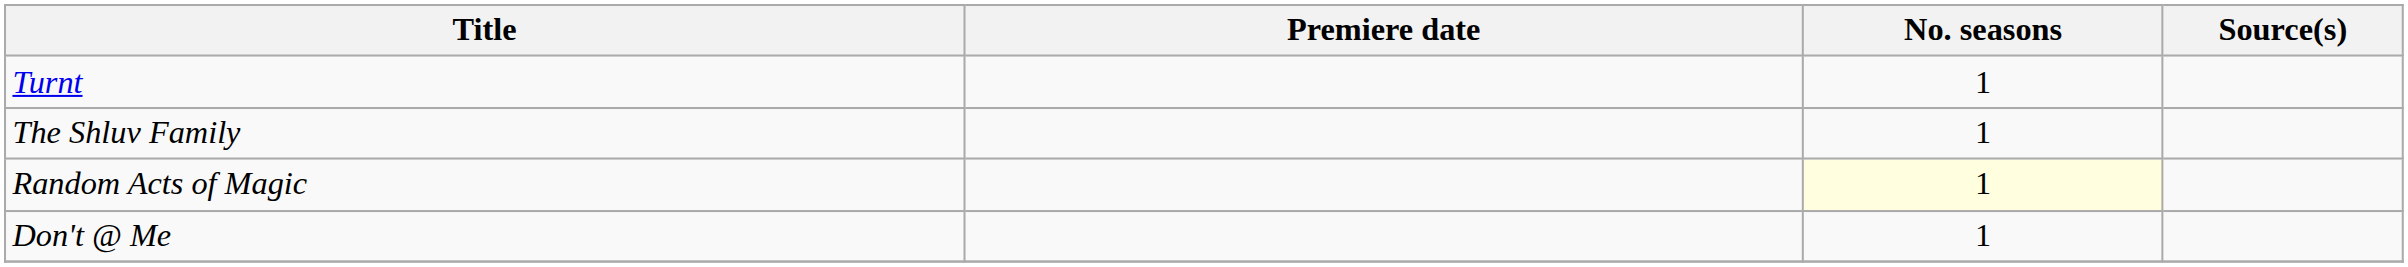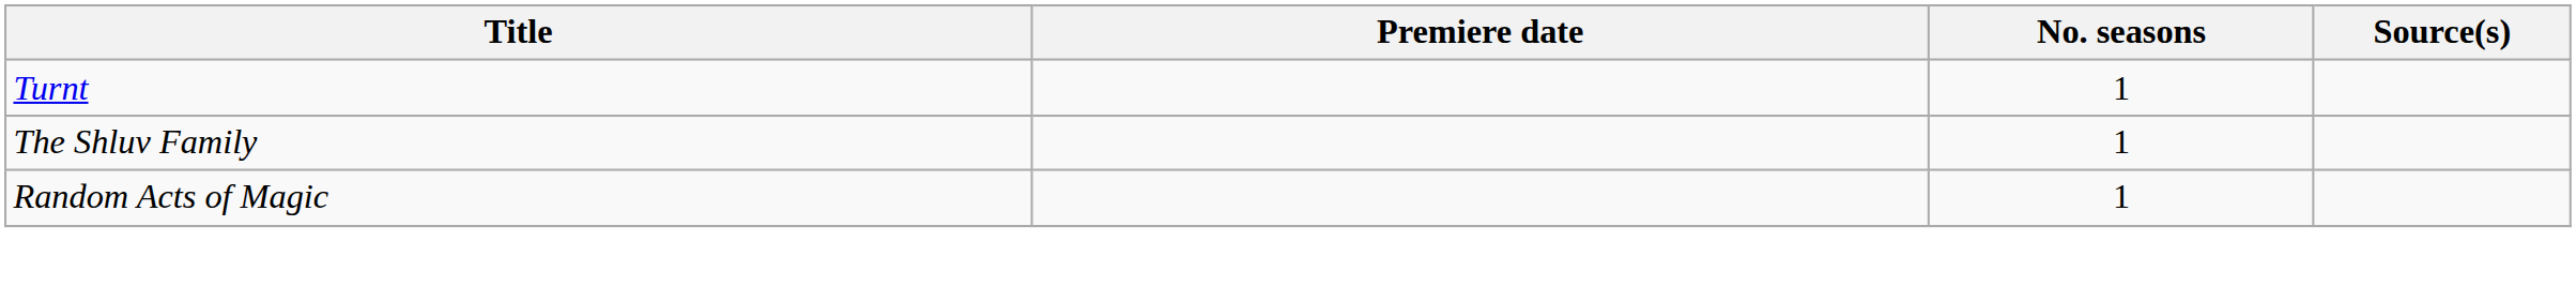Random Acts of Magic | No. seasons: lightyellow background -> no background
- row: Don't @ Me | 1
